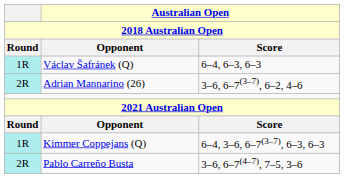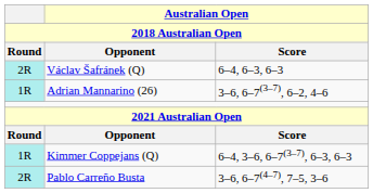Václav Šafránek (Q) | Round: 1R -> 2R
Adrian Mannarino (26) | Round: 2R -> 1R
